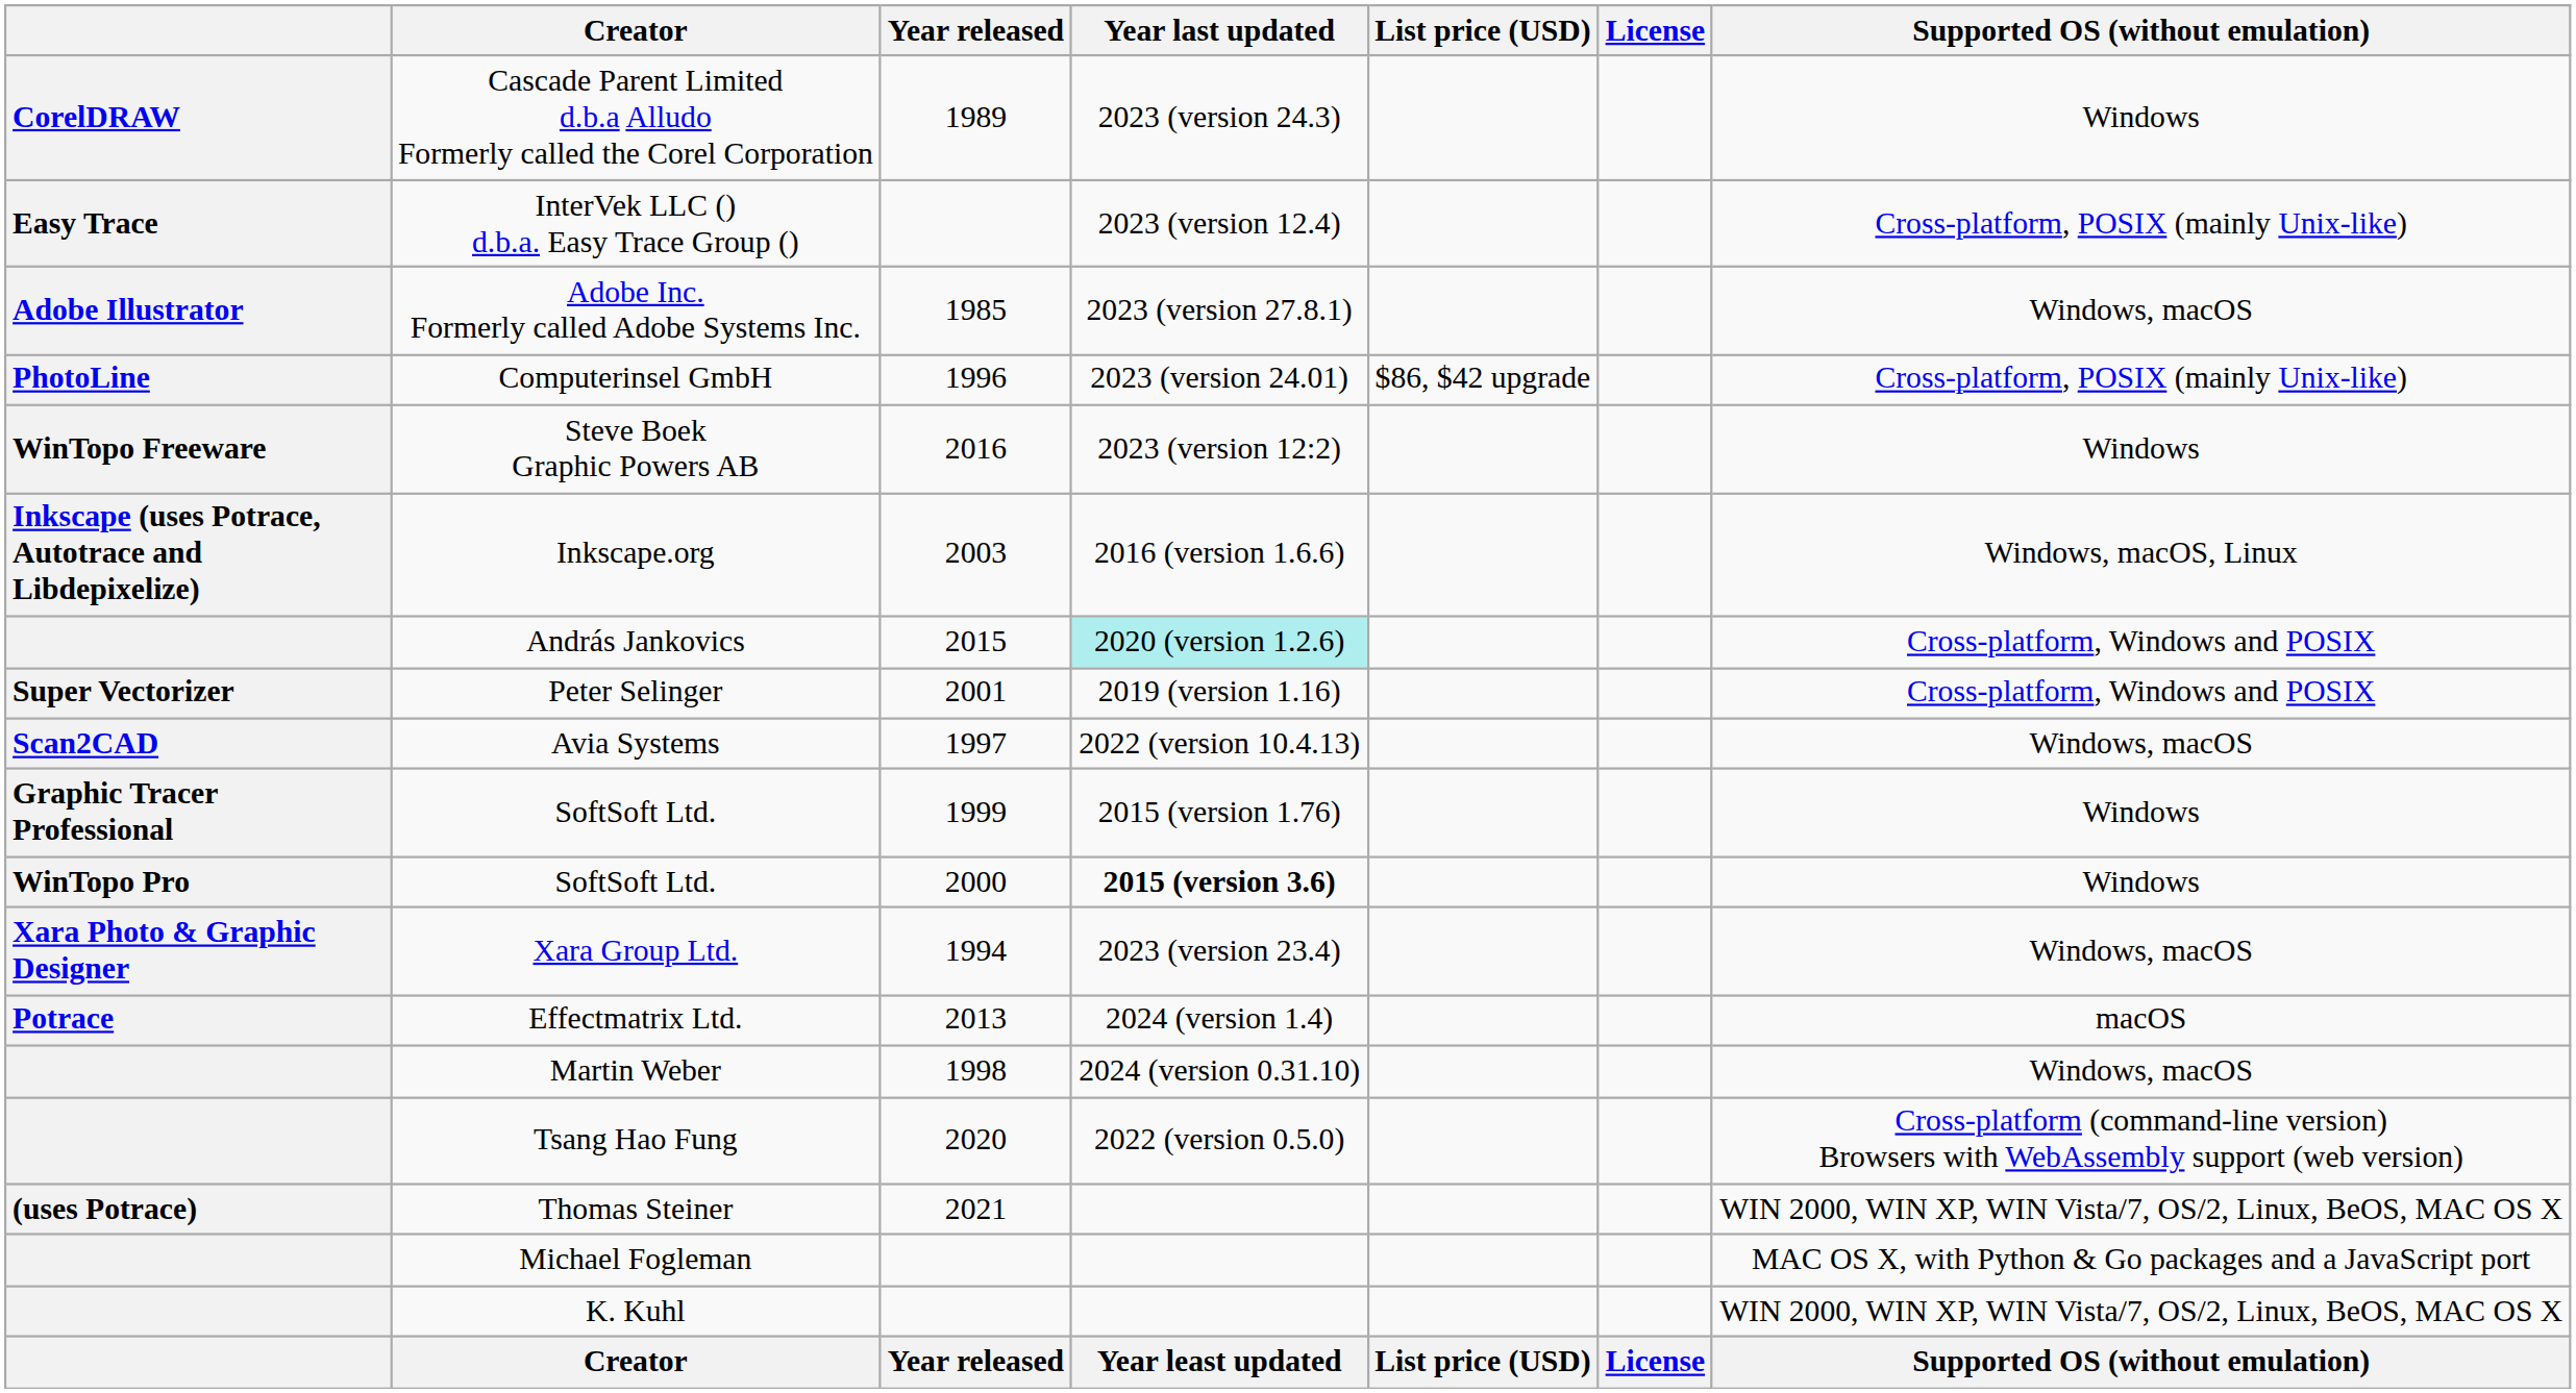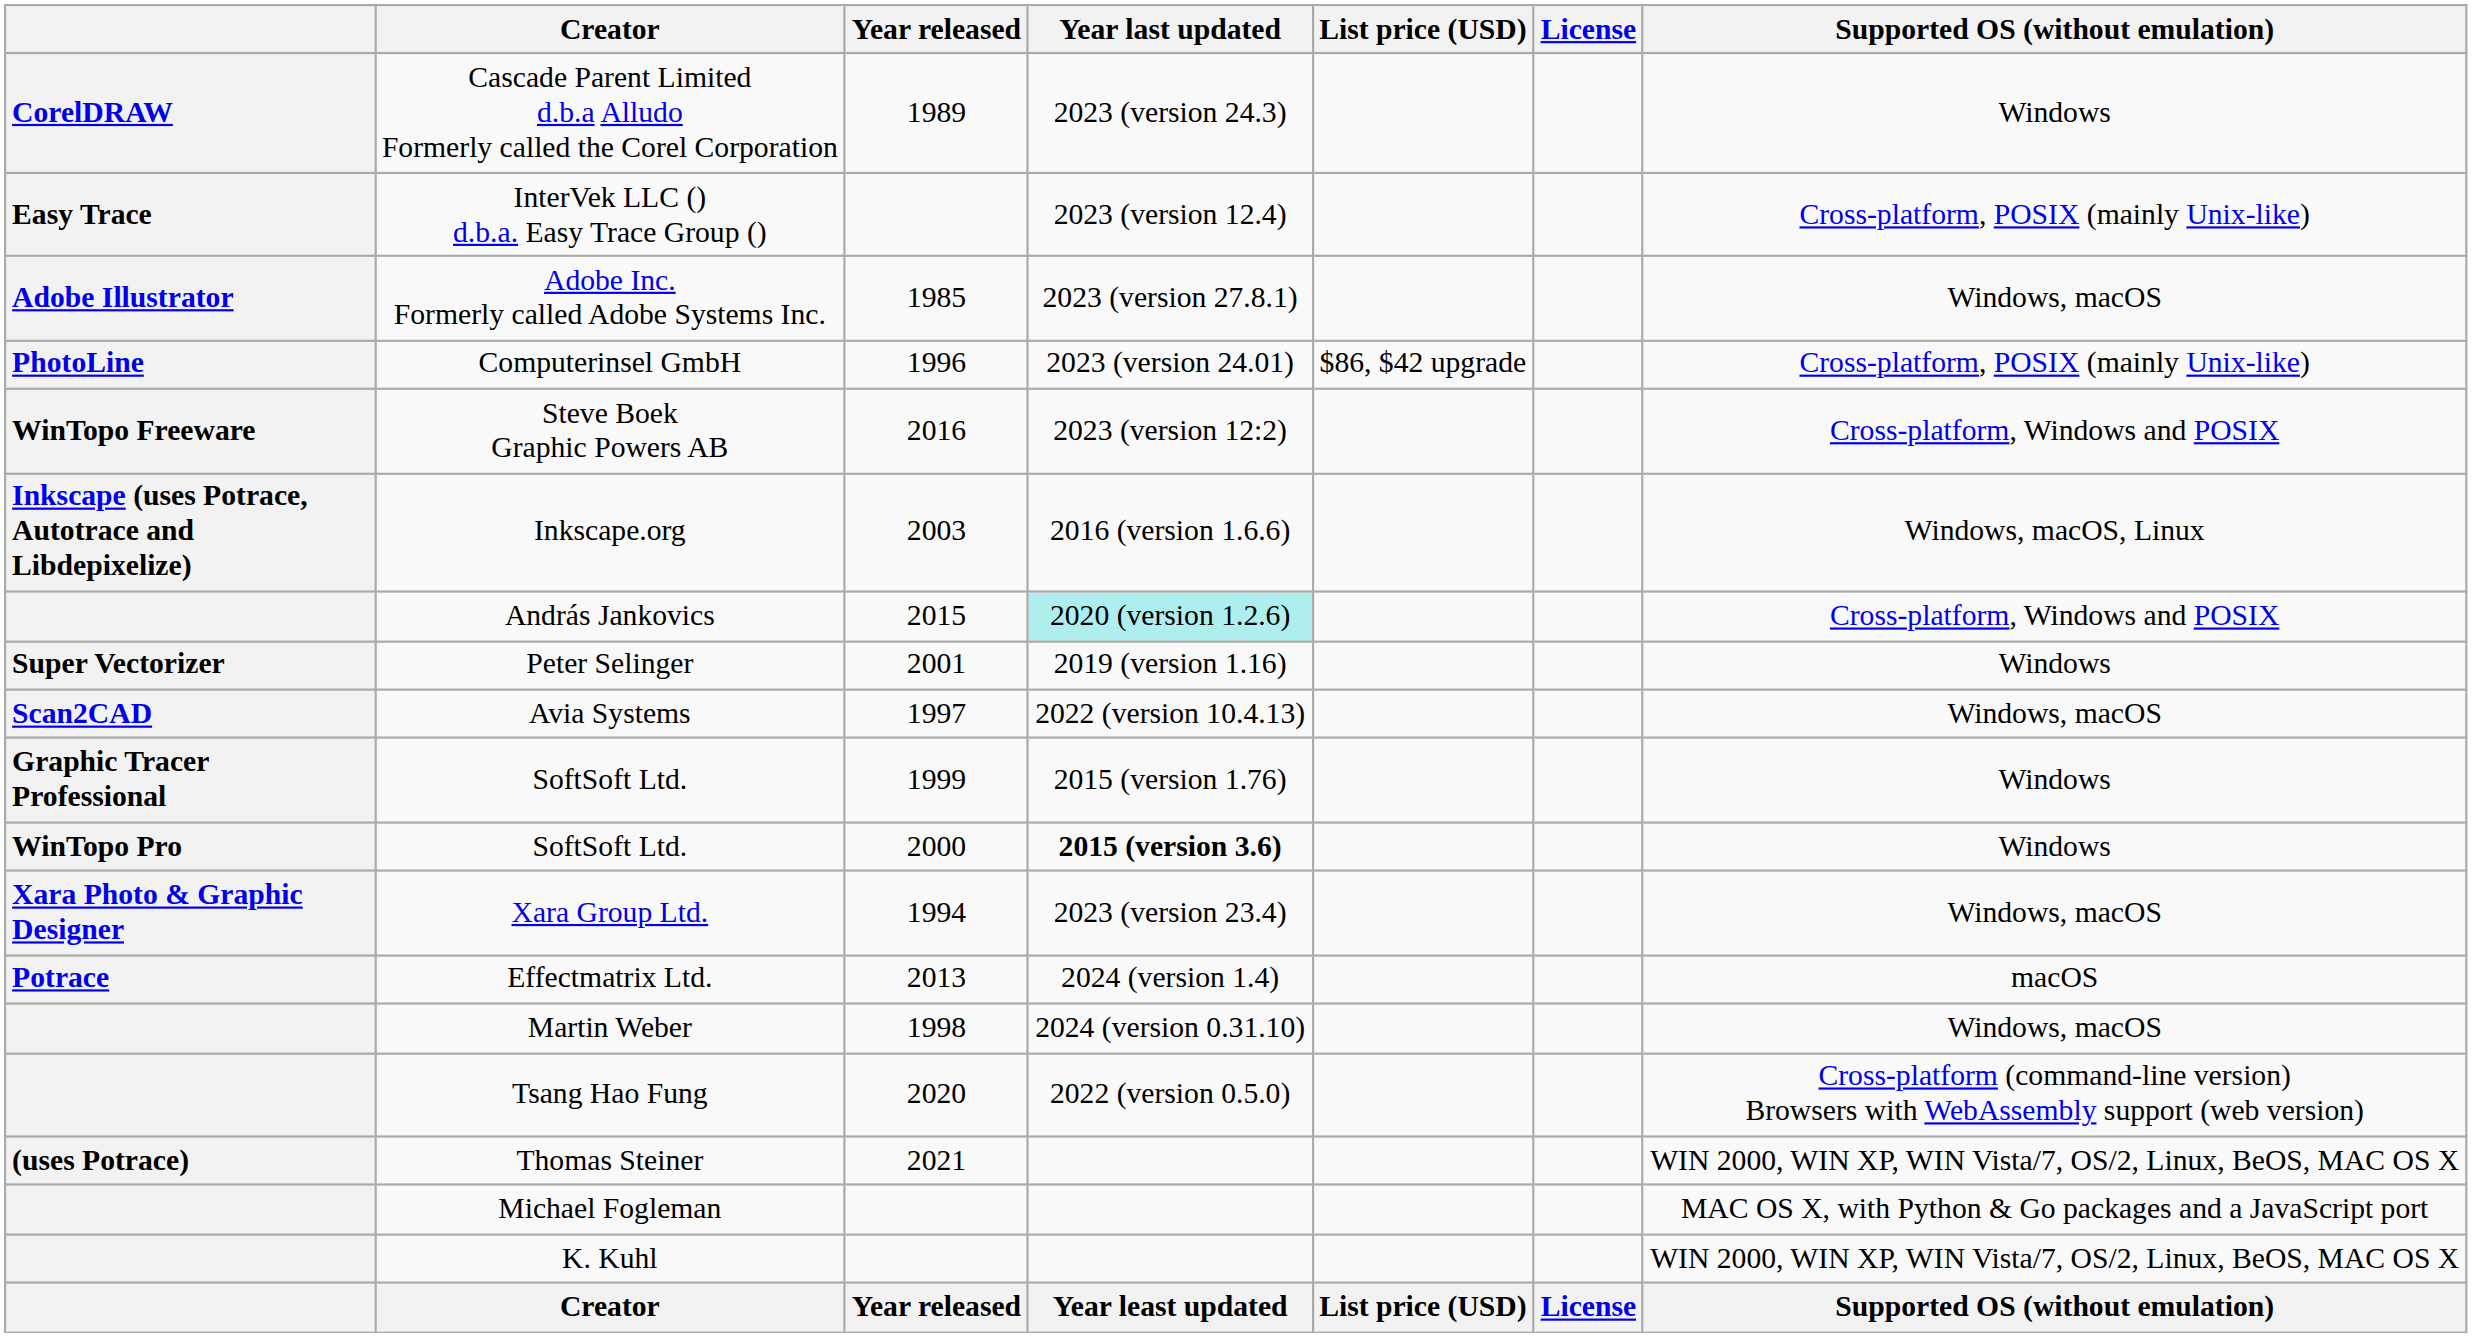Steve Boek Graphic Powers AB | Supported OS (without emulation): Windows -> Cross-platform, Windows and POSIX
Peter Selinger | Supported OS (without emulation): Cross-platform, Windows and POSIX -> Windows
